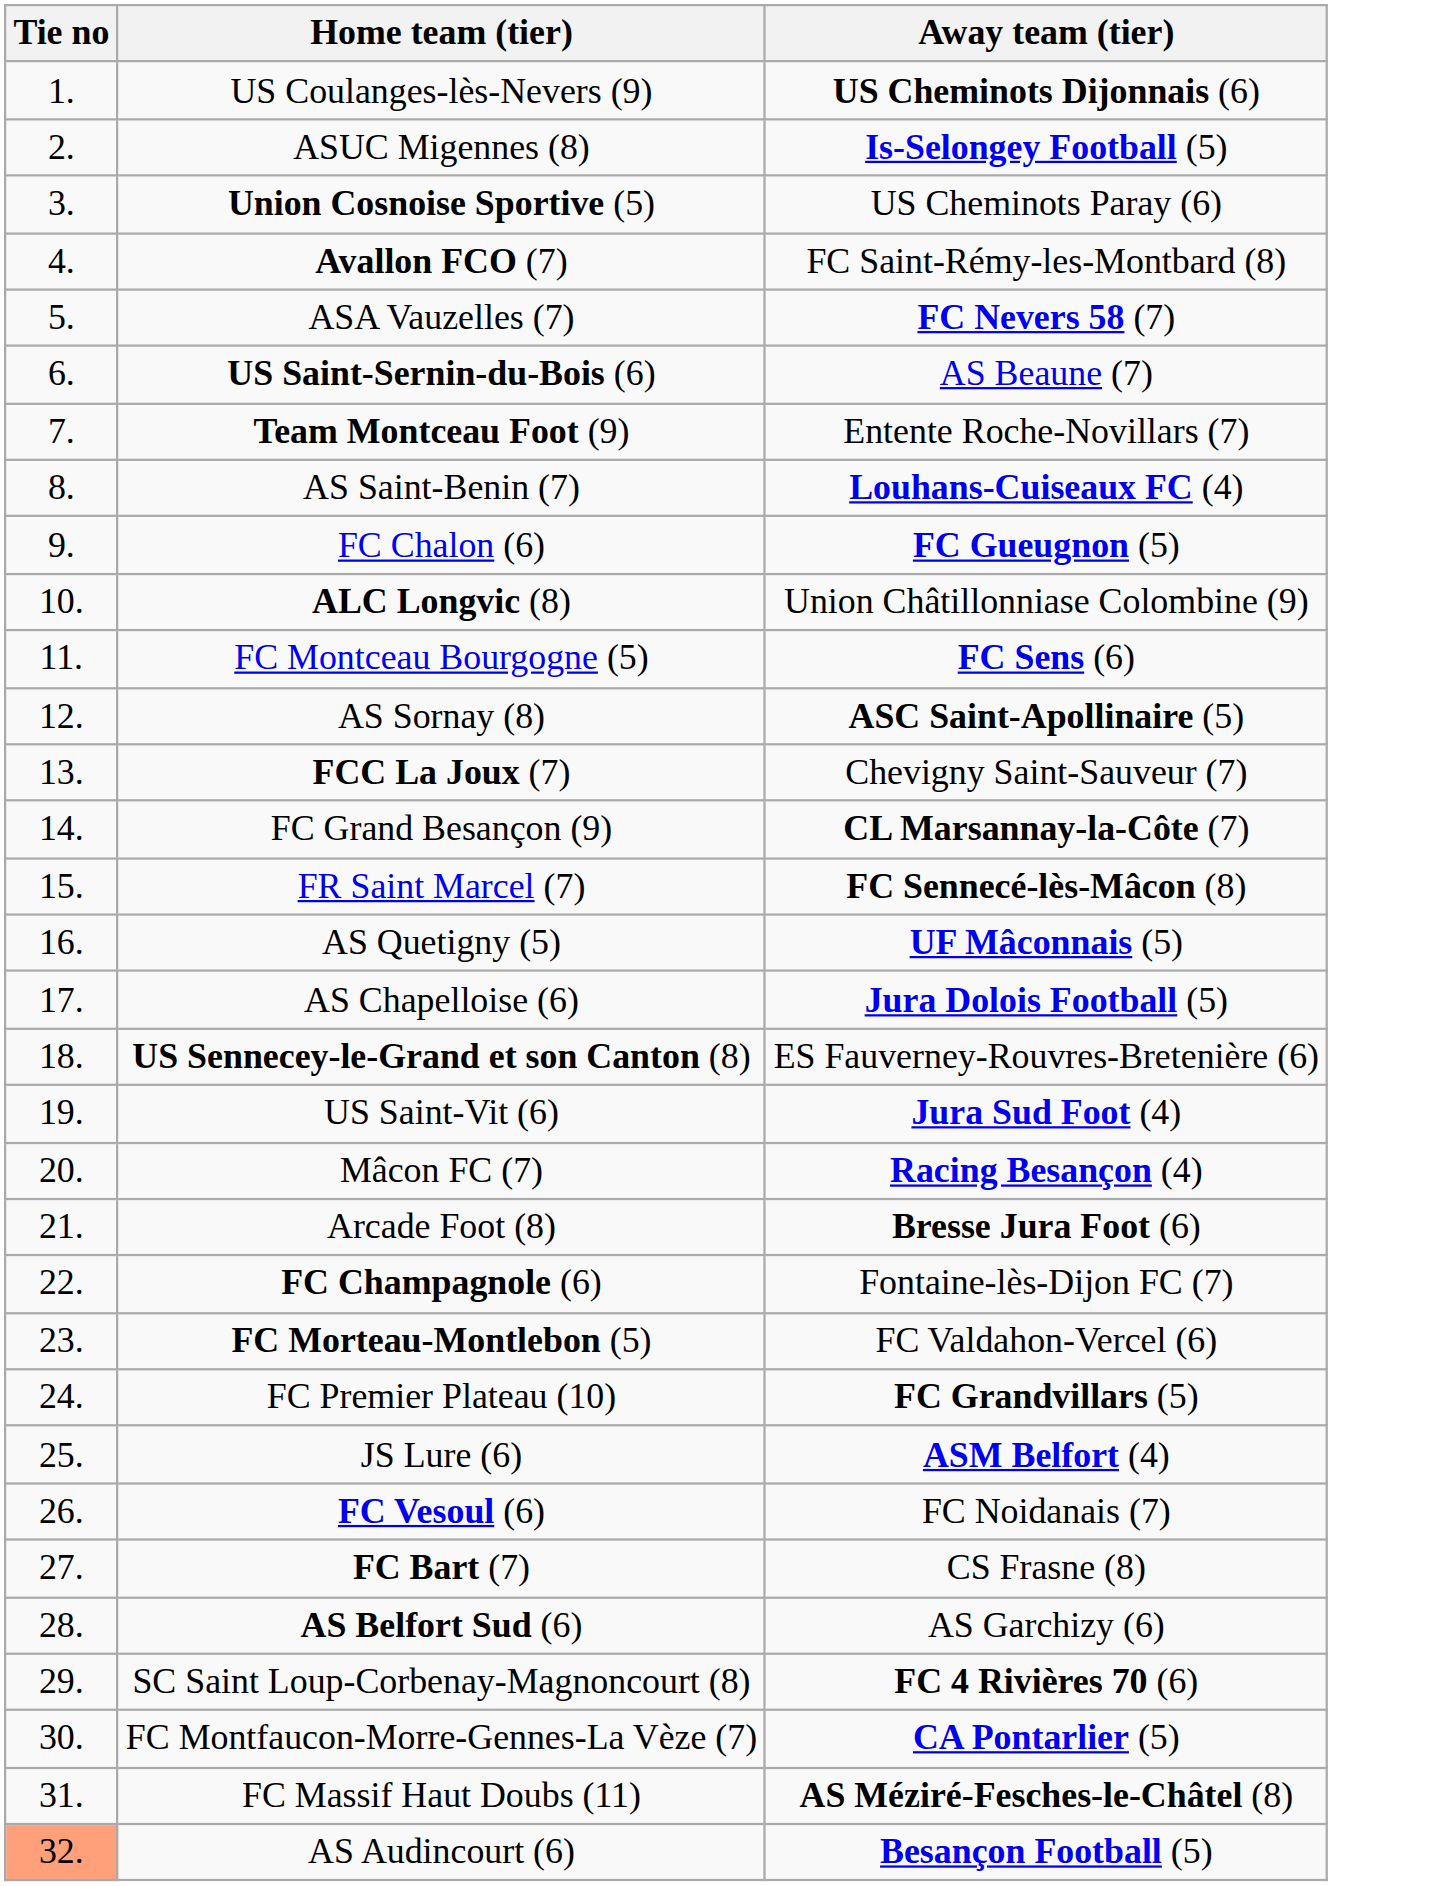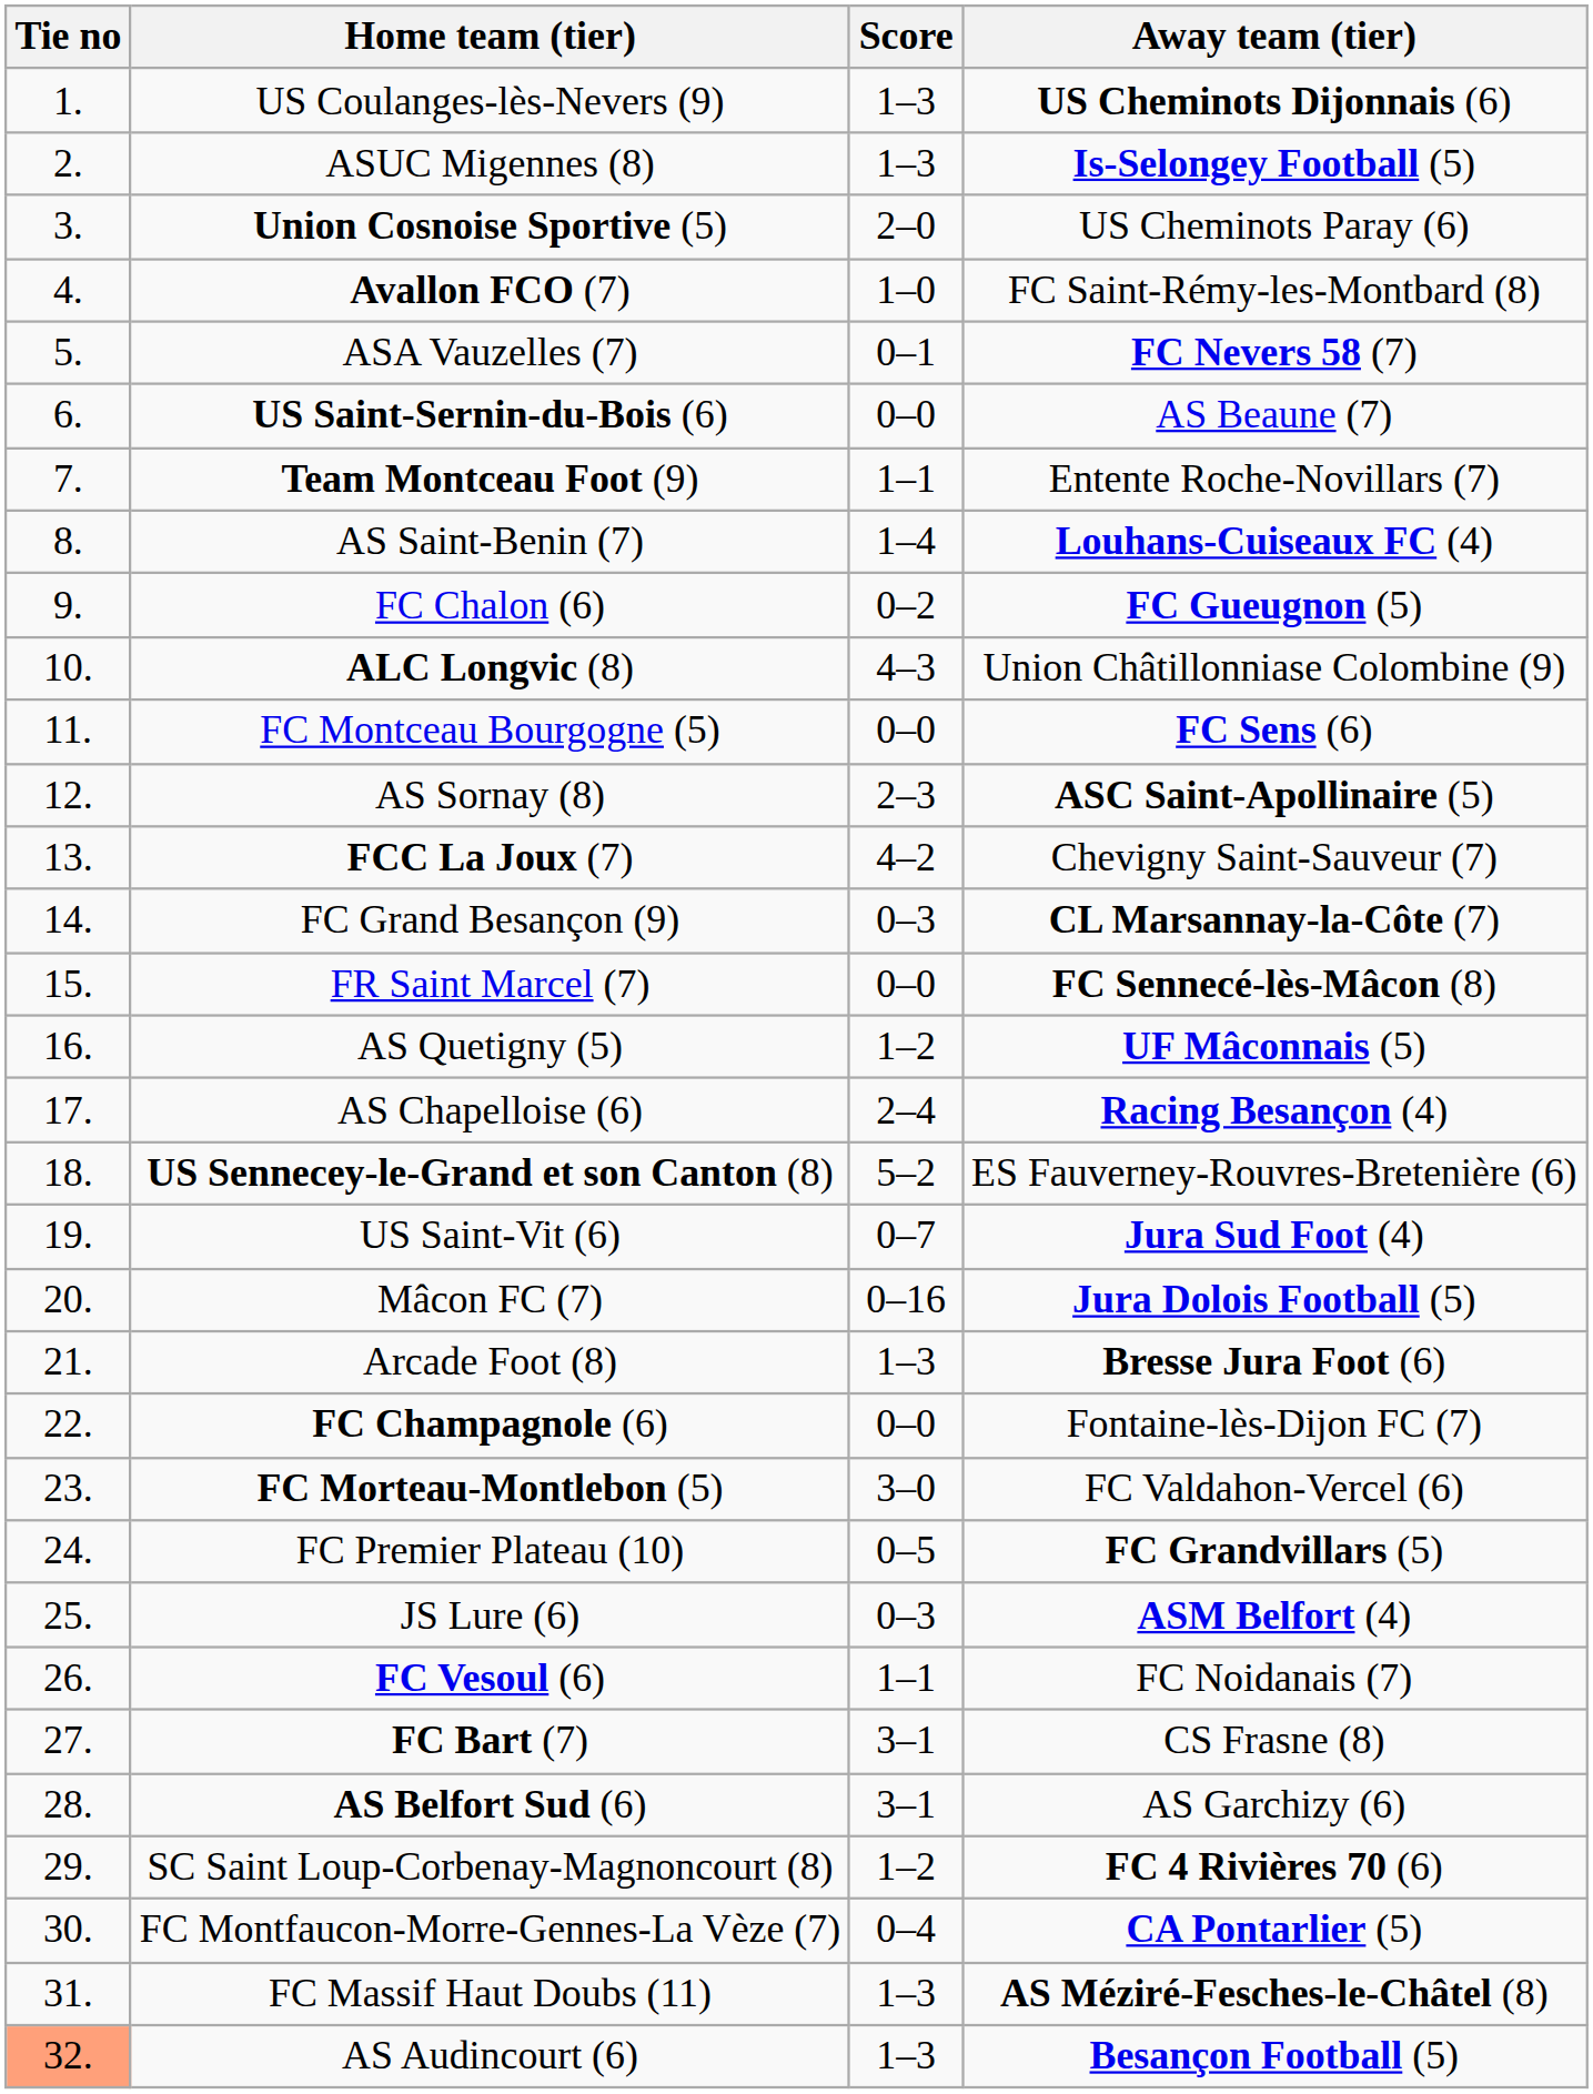+ column: Score | 1–3 | 1–3 | 2–0 | 1–0 | 0–1 | 0–0 | 1–1 | 1–4 | 0–2 | 4–3 | 0–0 | 2–3 | 4–2 | 0–3 | 0–0 | 1–2 | 2–4 | 5–2 | 0–7 | 0–16 | 1–3 | 0–0 | 3–0 | 0–5 | 0–3 | 1–1 | 3–1 | 3–1 | 1–2 | 0–4 | 1–3 | 1–3
AS Chapelloise (6) | Away team (tier): Jura Dolois Football (5) -> Racing Besançon (4)
Mâcon FC (7) | Away team (tier): Racing Besançon (4) -> Jura Dolois Football (5)
